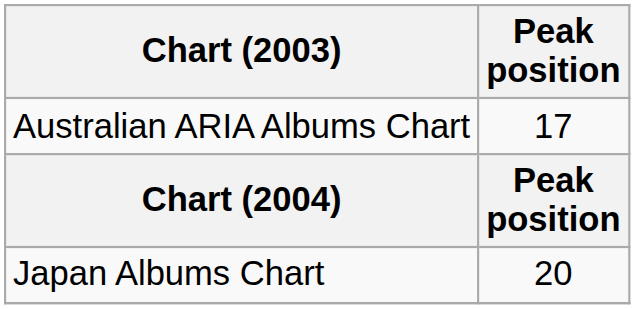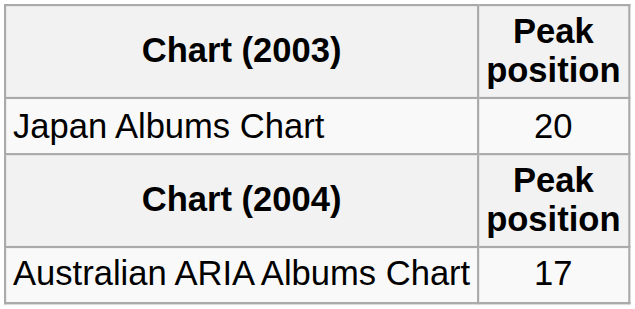rows swapped: Australian ARIA Albums Chart <-> Japan Albums Chart
